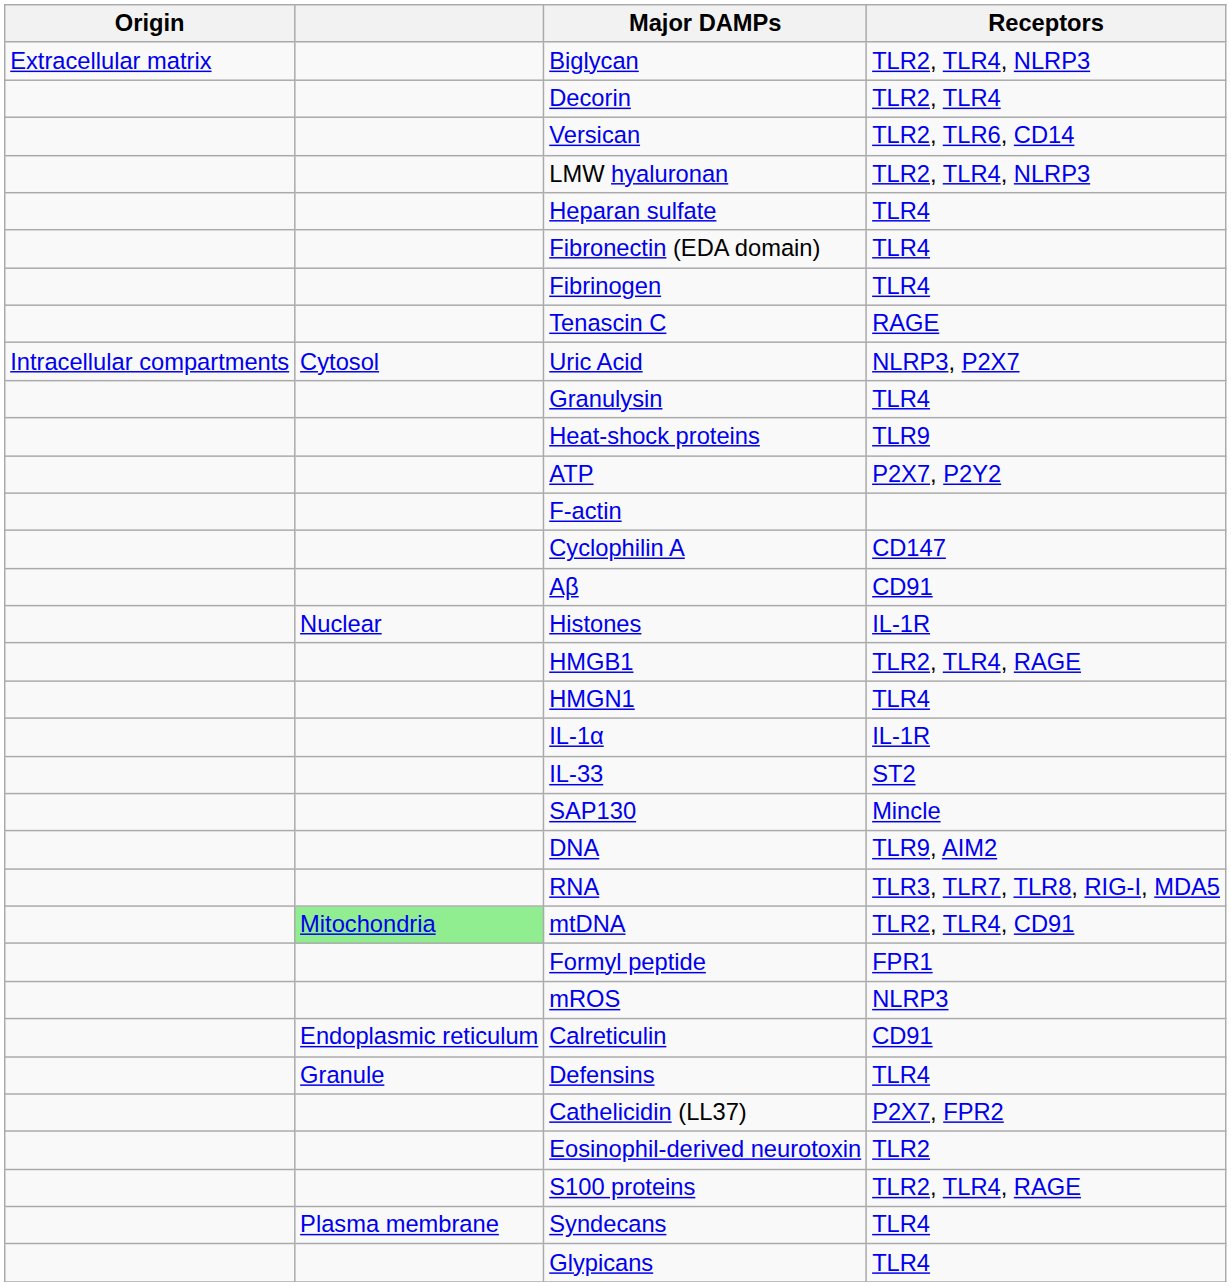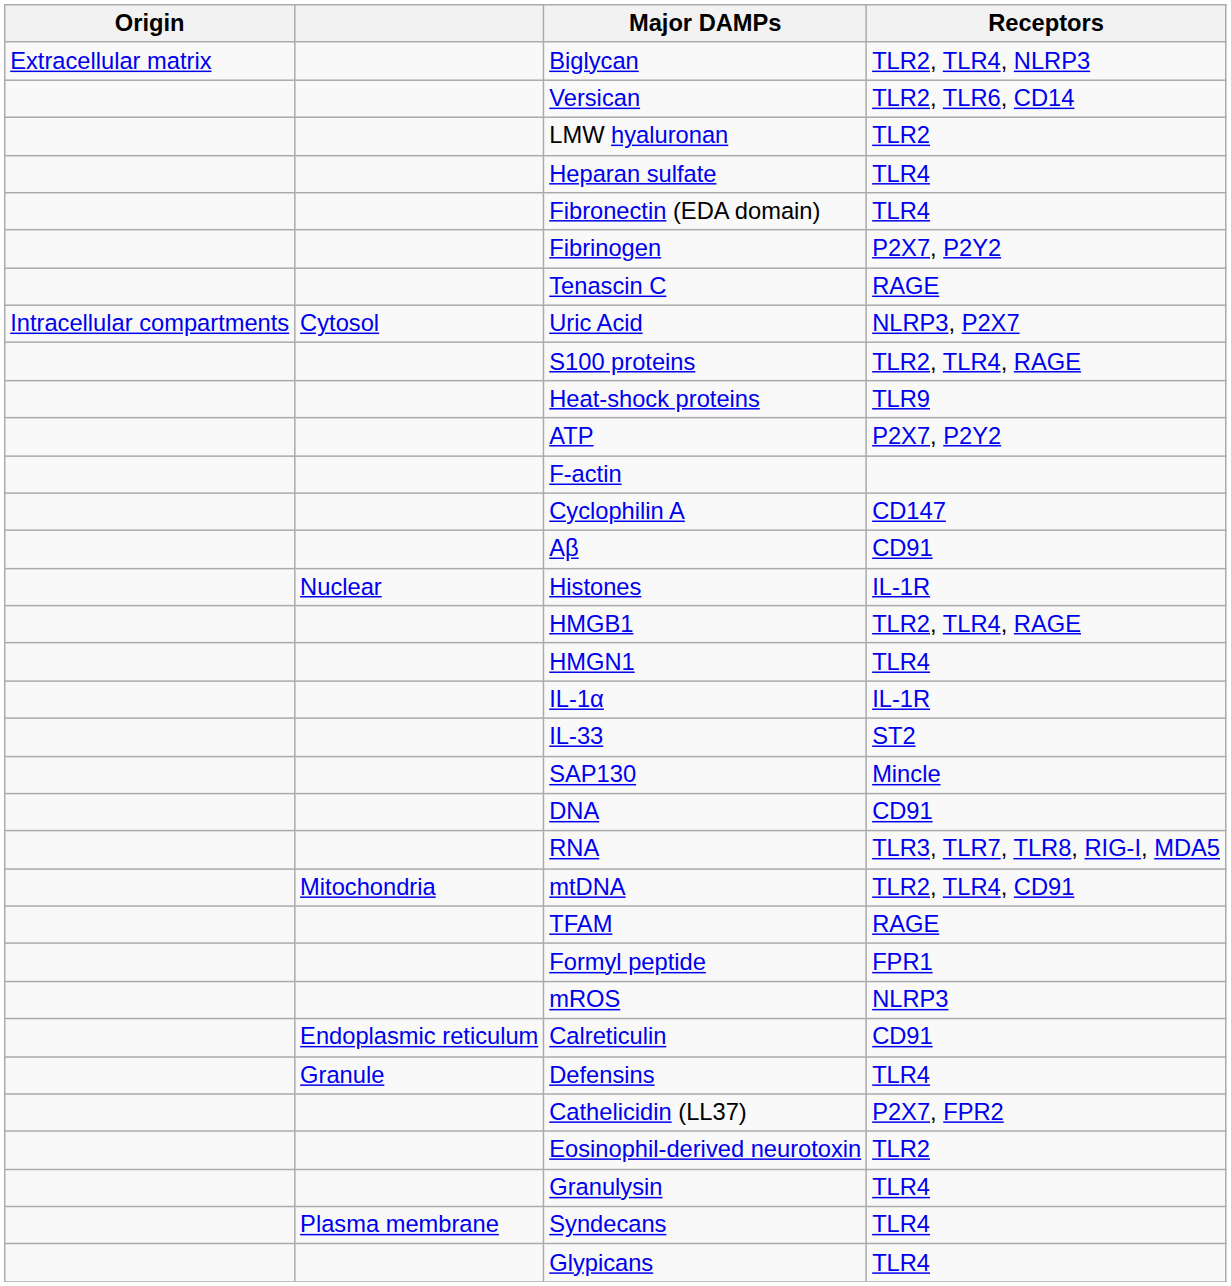- row: Decorin | TLR2, TLR4
LMW hyaluronan | Receptors: TLR2, TLR4, NLRP3 -> TLR2
Fibrinogen | Receptors: TLR4 -> P2X7, P2Y2
rows swapped: S100 proteins <-> Granulysin
DNA | Receptors: TLR9, AIM2 -> CD91
mtDNA | column 2: lightgreen background -> no background
+ row: TFAM | RAGE
